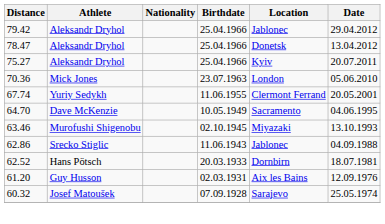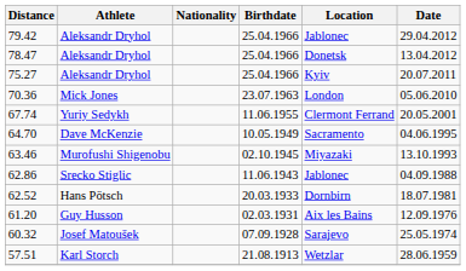+ row: 57.51 | Karl Storch | 21.08.1913 | Wetzlar | 28.06.1959
